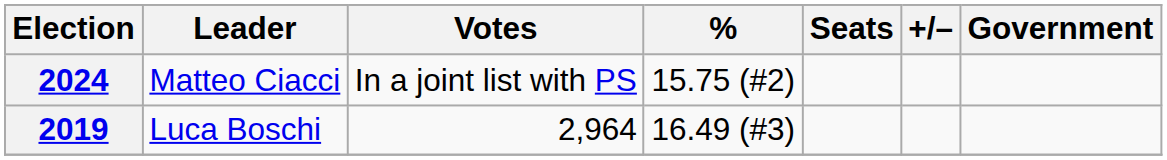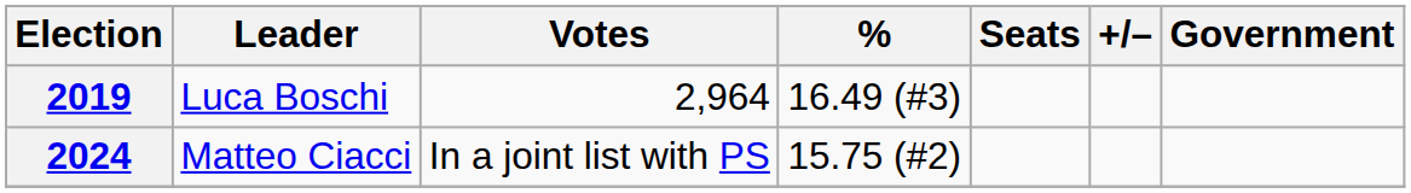rows swapped: 2019 <-> 2024
